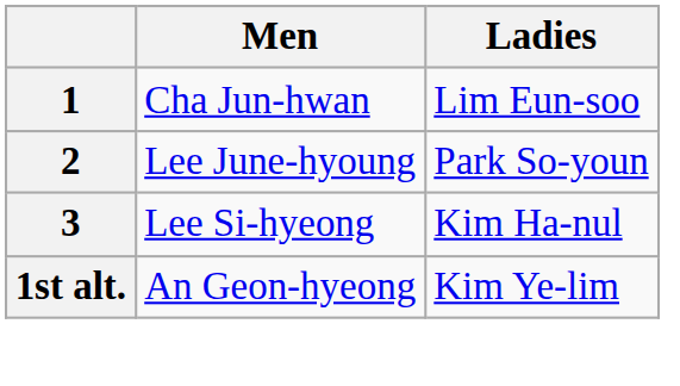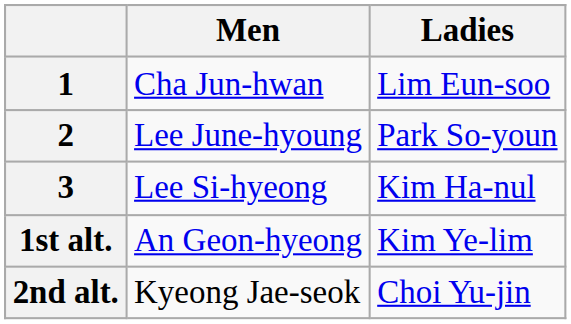+ row: 2nd alt. | Kyeong Jae-seok | Choi Yu-jin
